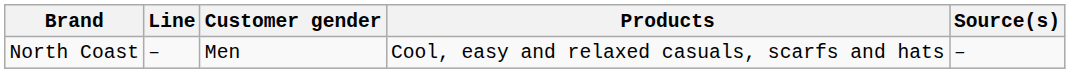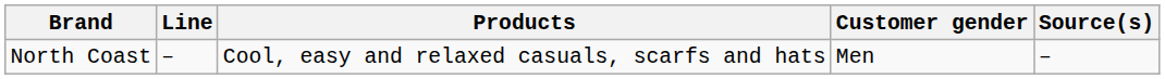columns swapped: Customer gender <-> Products
